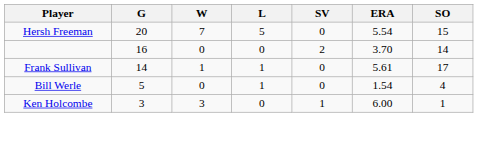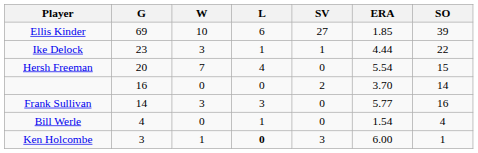+ row: Ellis Kinder | 69 | 10 | 6 | 27 | 1.85 | 39
+ row: Ike Delock | 23 | 3 | 1 | 1 | 4.44 | 22
Hersh Freeman | L: 5 -> 4
Frank Sullivan | W: 1 -> 3
Frank Sullivan | L: 1 -> 3
Frank Sullivan | ERA: 5.61 -> 5.77
Frank Sullivan | SO: 17 -> 16
Bill Werle | G: 5 -> 4
Ken Holcombe | W: 3 -> 1
Ken Holcombe | L: normal -> bold
Ken Holcombe | SV: 1 -> 3
